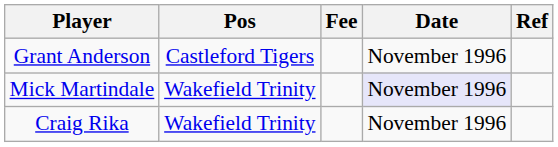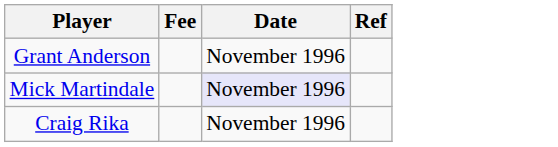- column: Pos | Castleford Tigers | Wakefield Trinity | Wakefield Trinity
